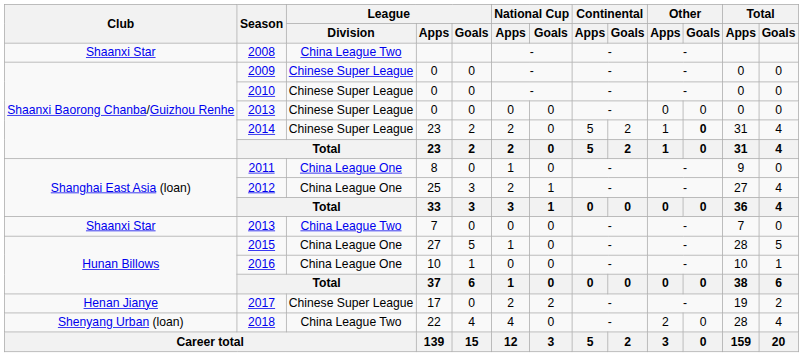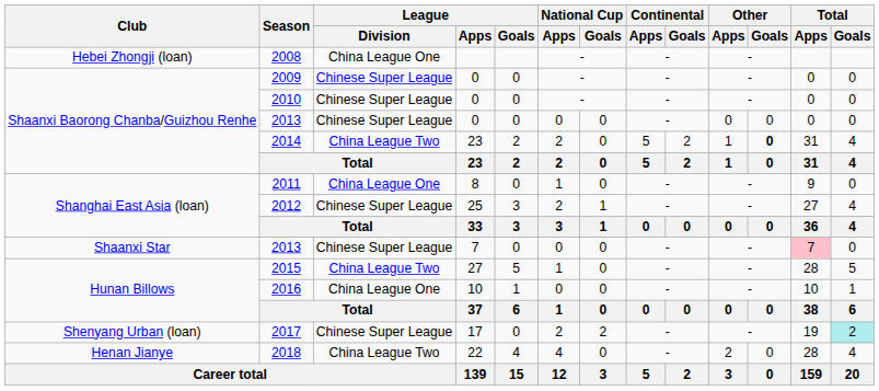2008 | Club: Shaanxi Star -> Hebei Zhongji (loan)
2008 | League / Division: China League Two -> China League One
2014 | League / Division: Chinese Super League -> China League Two
2012 | League / Division: China League One -> Chinese Super League
2013 / 7 | League / Division: China League Two -> Chinese Super League
2013 / 7 | Total / Apps: no background -> pink background
2015 | League / Division: China League One -> China League Two
2017 | Club: Henan Jianye -> Shenyang Urban (loan)
2017 | Total / Goals: no background -> paleturquoise background
2018 | Club: Shenyang Urban (loan) -> Henan Jianye
